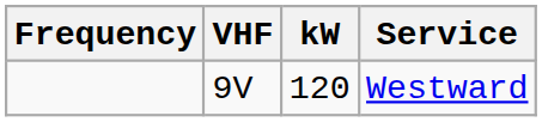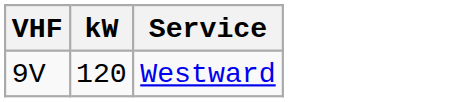- column: Frequency
